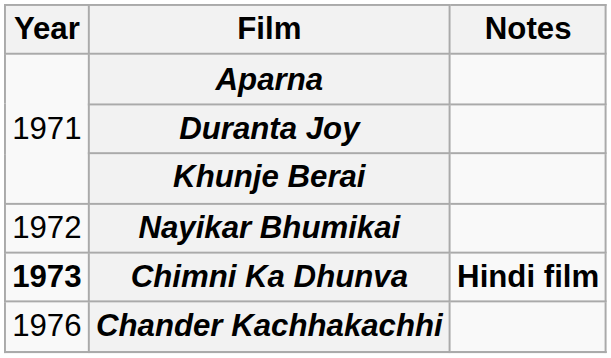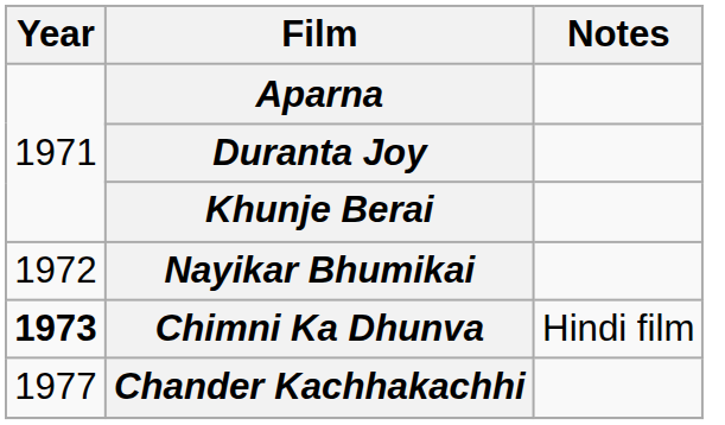Chimni Ka Dhunva | Notes: bold -> normal
Chander Kachhakachhi | Year: 1976 -> 1977
